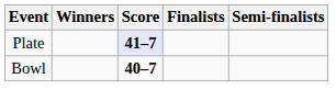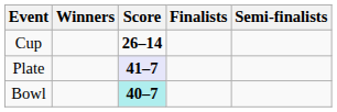+ row: Cup | 26–14
Bowl | Score: no background -> paleturquoise background
